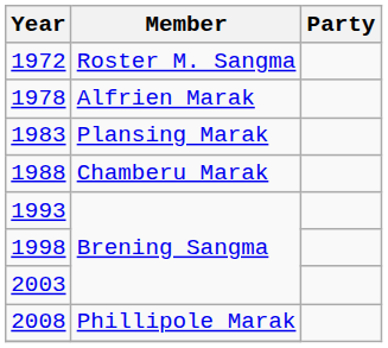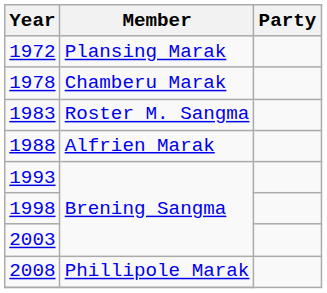1972 | Member: Roster M. Sangma -> Plansing Marak
1978 | Member: Alfrien Marak -> Chamberu Marak
1983 | Member: Plansing Marak -> Roster M. Sangma
1988 | Member: Chamberu Marak -> Alfrien Marak
